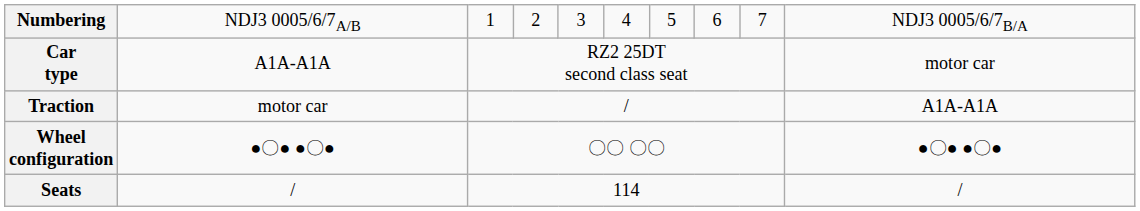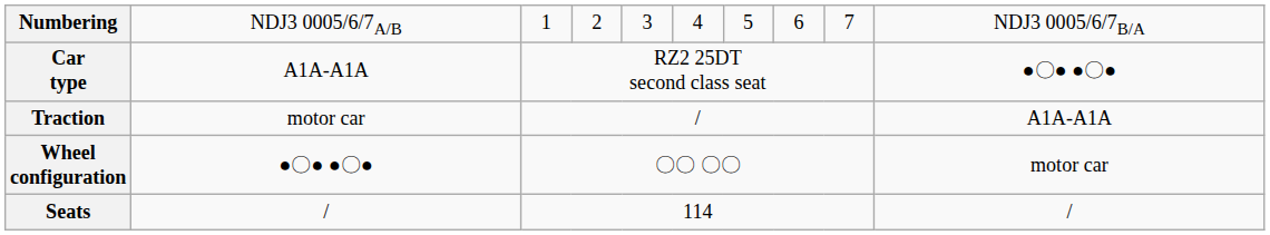Car type | column 10: motor car -> ●〇● ●〇●
Wheel configuration | column 10: ●〇● ●〇● -> motor car
